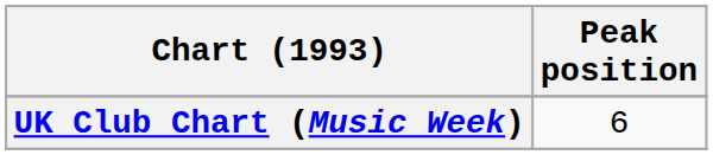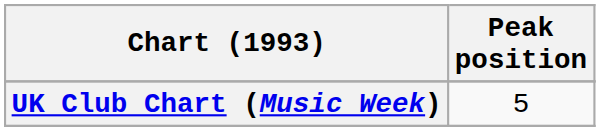UK Club Chart (Music Week) | Peak position: 6 -> 5
